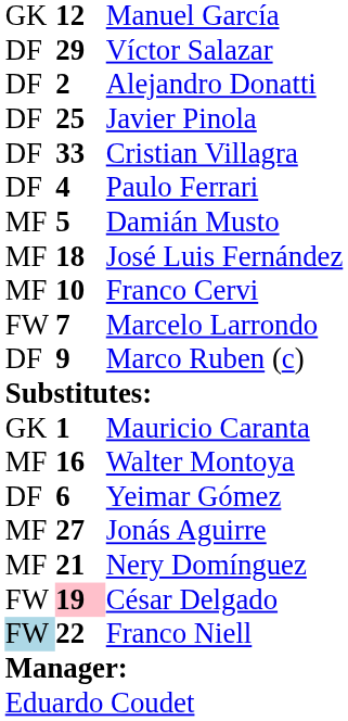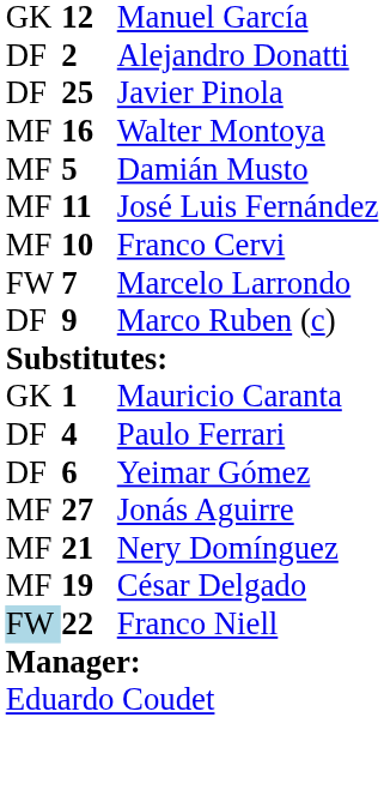- row: DF | 29 | Víctor Salazar
- row: DF | 33 | Cristian Villagra
rows swapped: Walter Montoya <-> Paulo Ferrari
José Luis Fernández | column 2: 18 -> 11
César Delgado | column 1: FW -> MF
César Delgado | column 2: pink background -> no background
